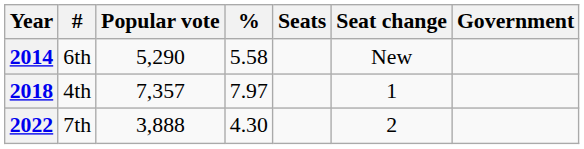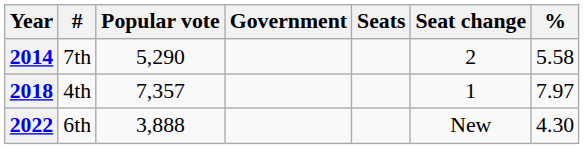columns swapped: % <-> Government
2014 | #: 6th -> 7th
2014 | Seat change: New -> 2
2022 | #: 7th -> 6th
2022 | Seat change: 2 -> New
